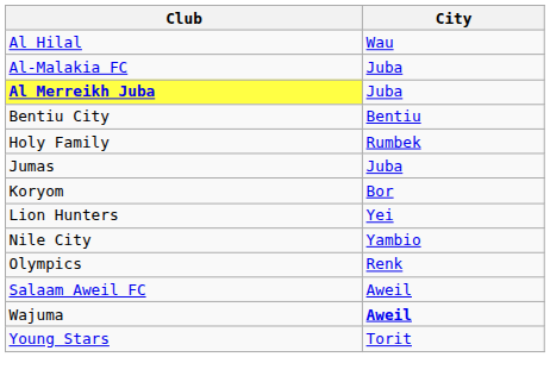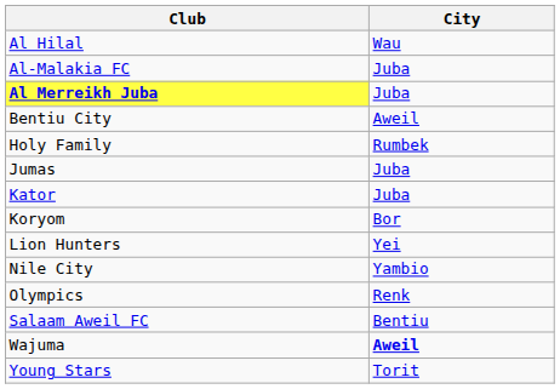Bentiu City | City: Bentiu -> Aweil
+ row: Kator | Juba
Salaam Aweil FC | City: Aweil -> Bentiu
